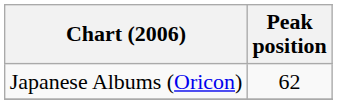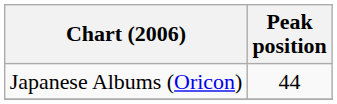Japanese Albums (Oricon) | Peak position: 62 -> 44
